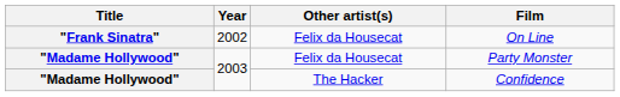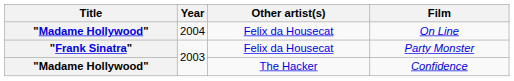On Line | Title: "Frank Sinatra" -> "Madame Hollywood"
On Line | Year: 2002 -> 2004
Party Monster | Title: "Madame Hollywood" -> "Frank Sinatra"
